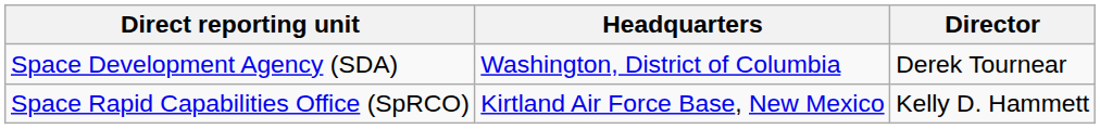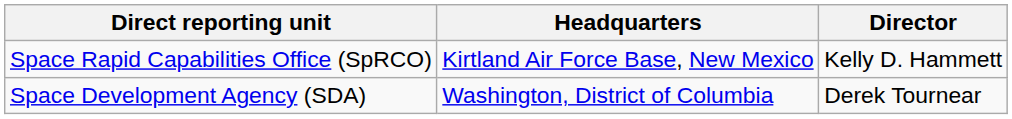rows swapped: Space Development Agency (SDA) <-> Space Rapid Capabilities Office (SpRCO)
